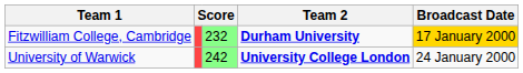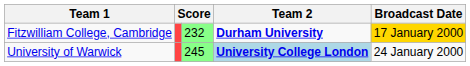University of Warwick | column 3: 242 -> 245
University of Warwick | Team 2: no background -> lightblue background
